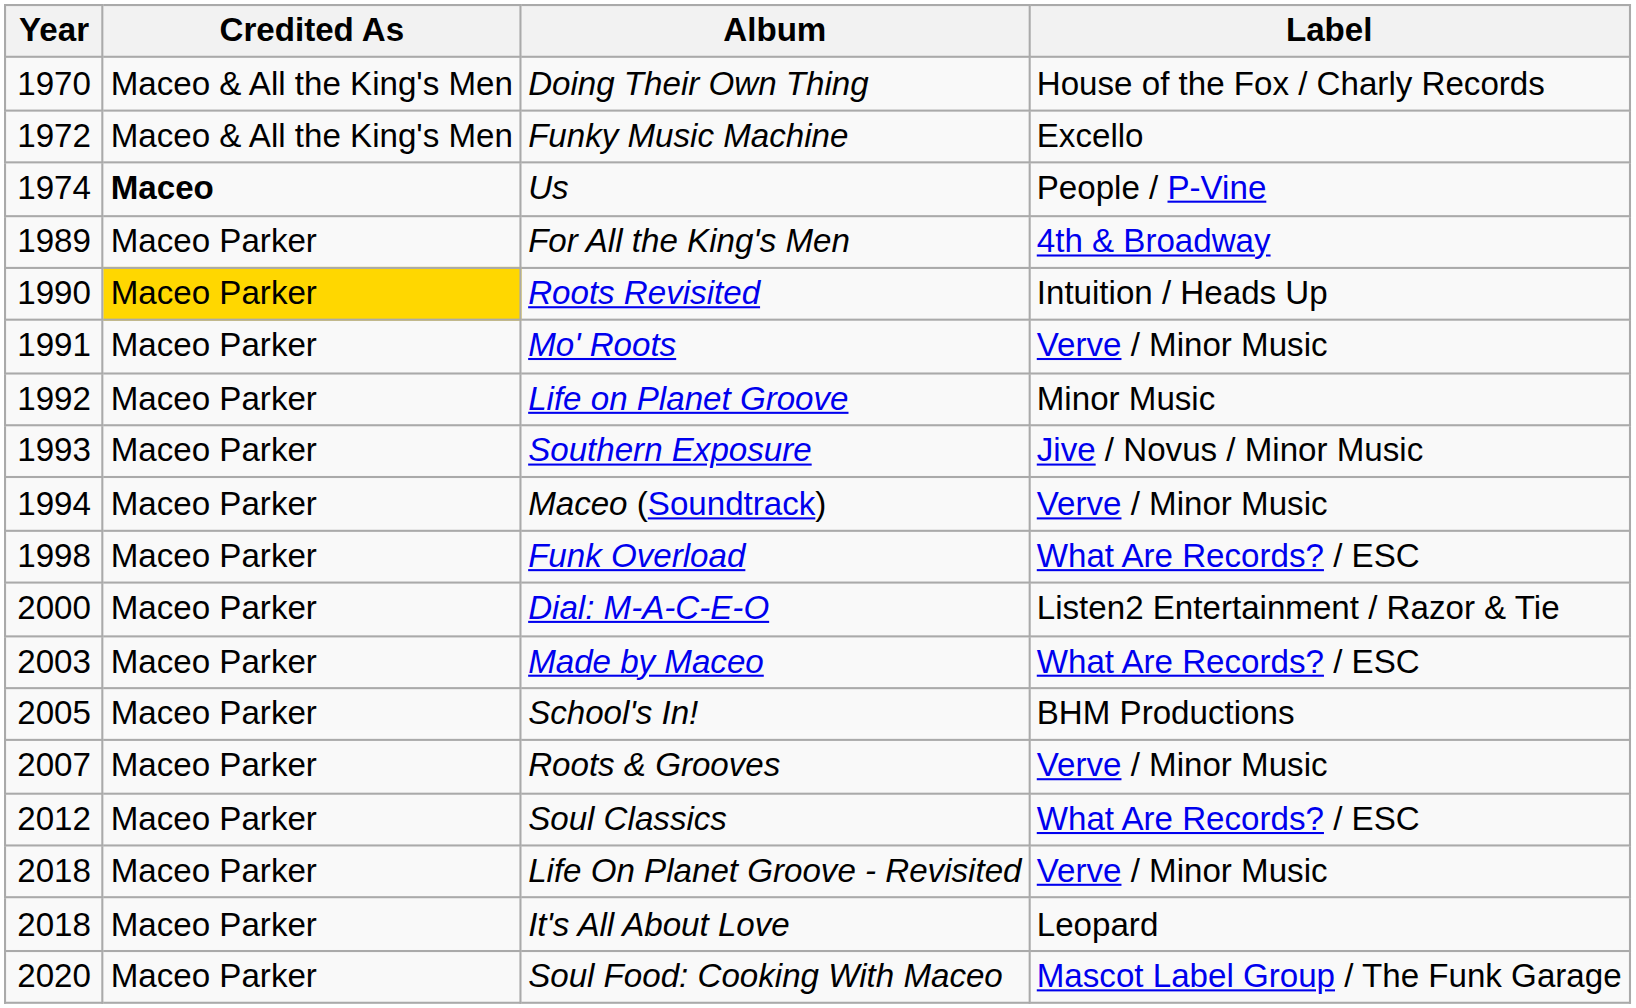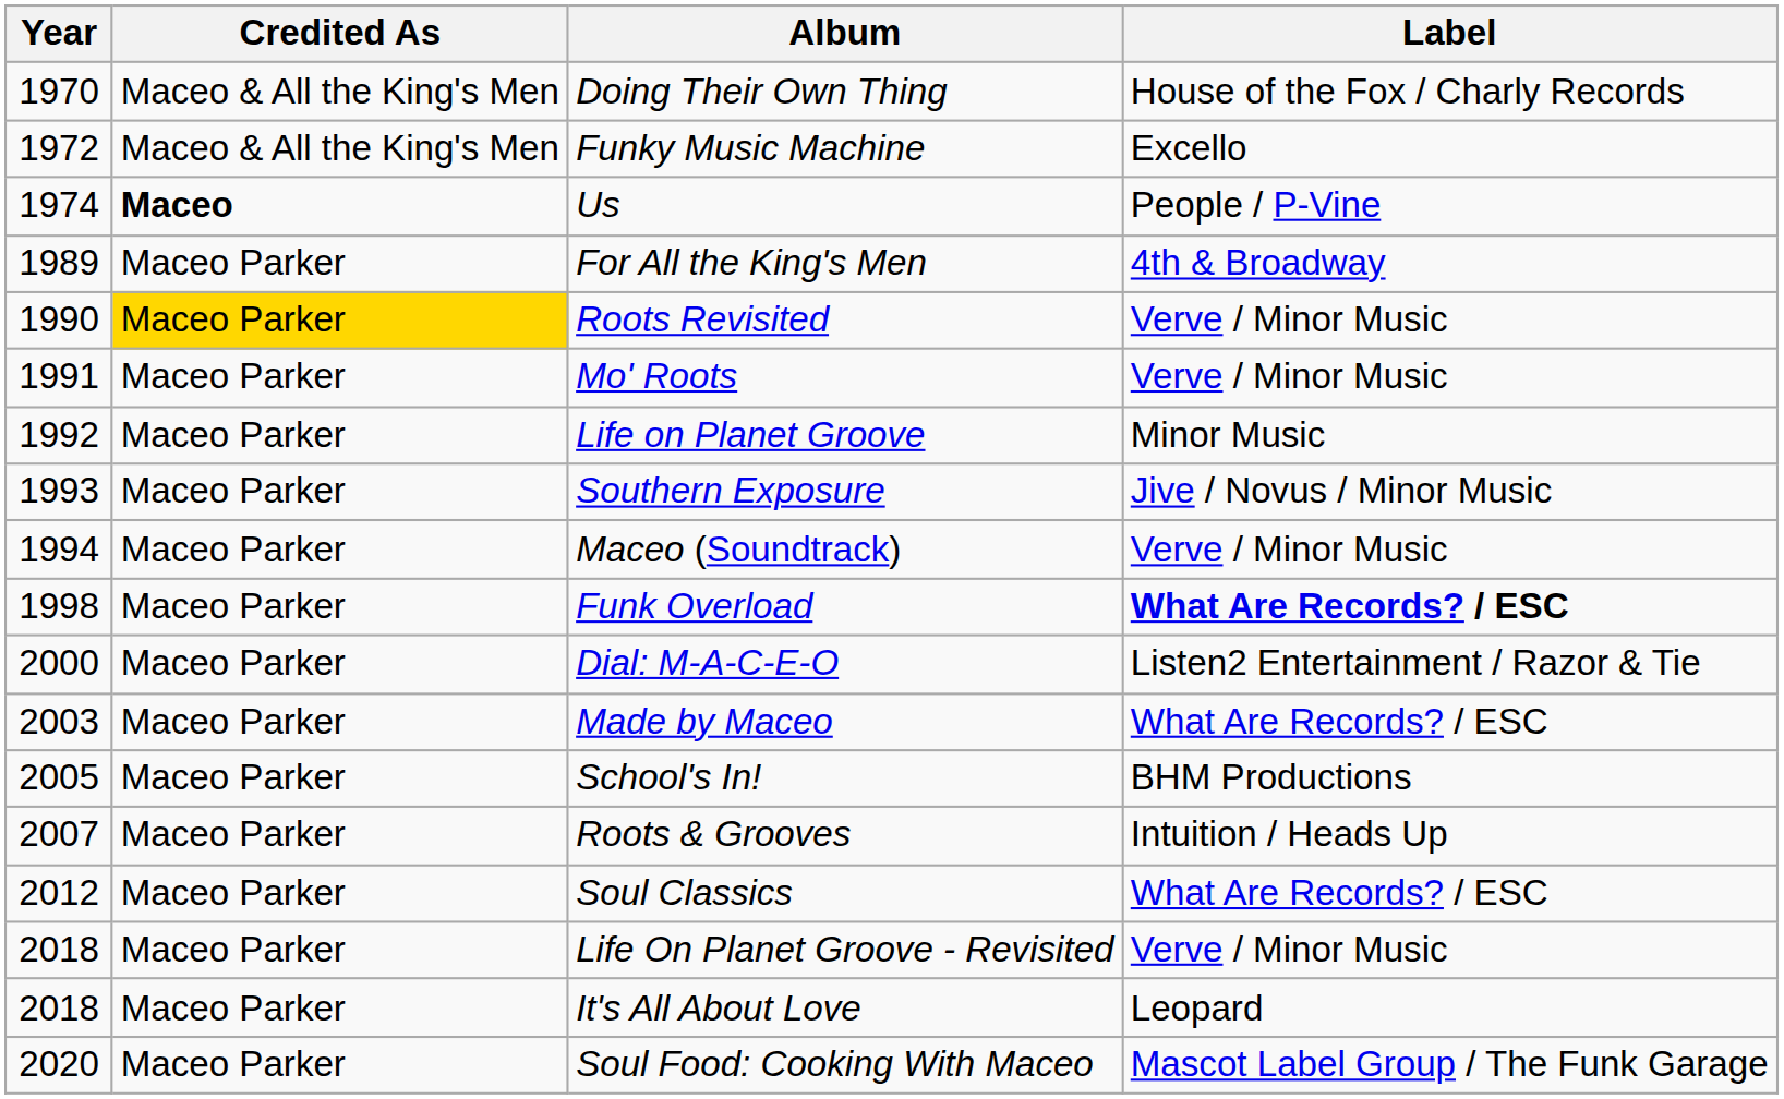Roots Revisited | Label: Intuition / Heads Up -> Verve / Minor Music
Funk Overload | Label: normal -> bold
Roots & Grooves | Label: Verve / Minor Music -> Intuition / Heads Up
